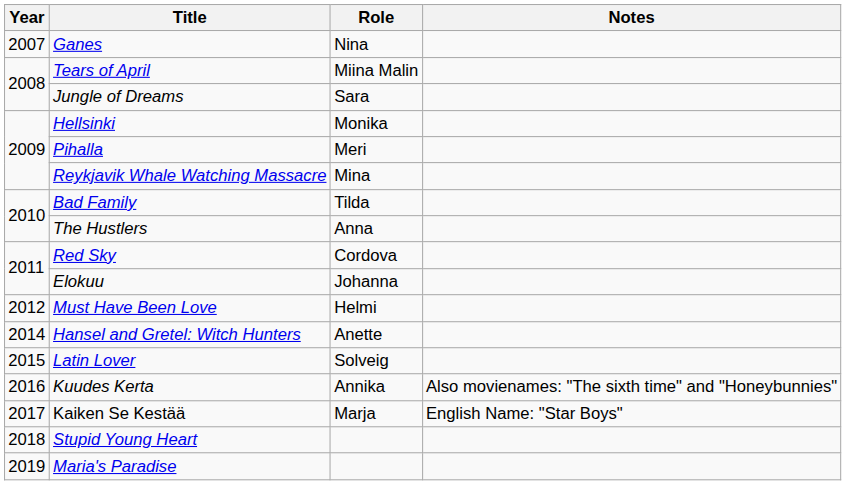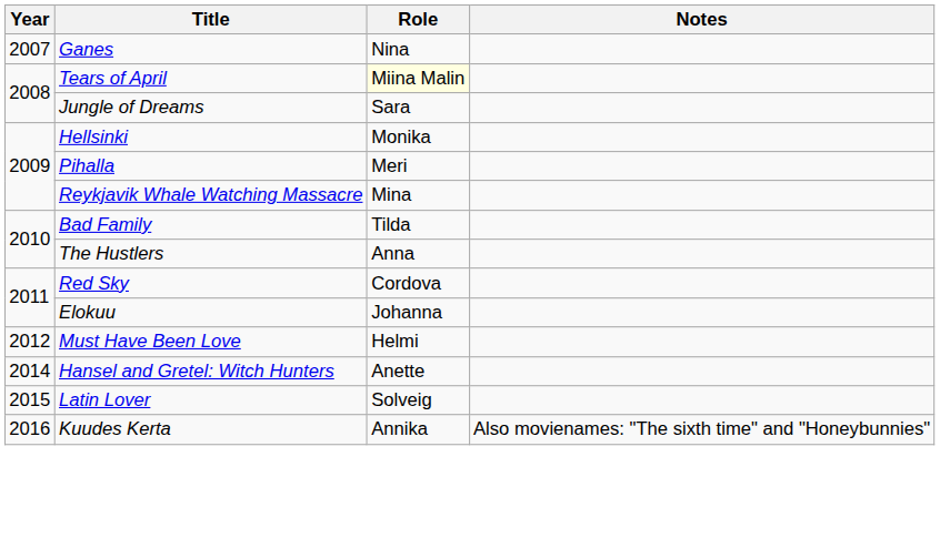Tears of April | Role: no background -> lightyellow background
- row: 2017 | Kaiken Se Kestää | Marja | English Name: "Star Boys"
- row: 2018 | Stupid Young Heart
- row: 2019 | Maria's Paradise
